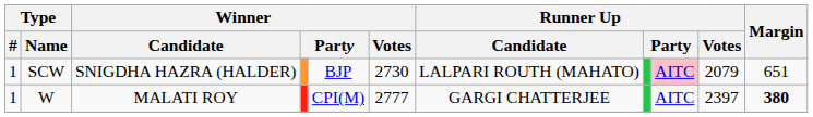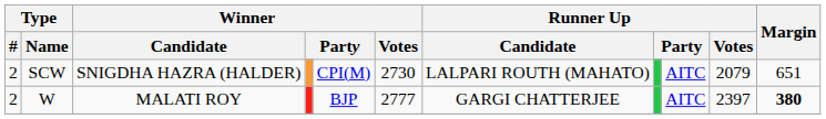SCW | Type / #: 1 -> 2
SCW | column 5: BJP -> CPI(M)
SCW | column 9: pink background -> no background
W | Type / #: 1 -> 2
W | column 5: CPI(M) -> BJP
